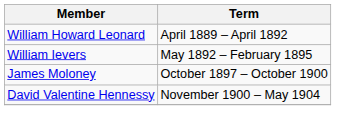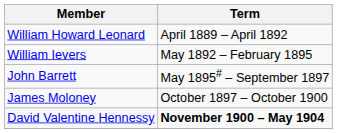+ row: John Barrett | May 1895# – September 1897
David Valentine Hennessy | Term: normal -> bold
